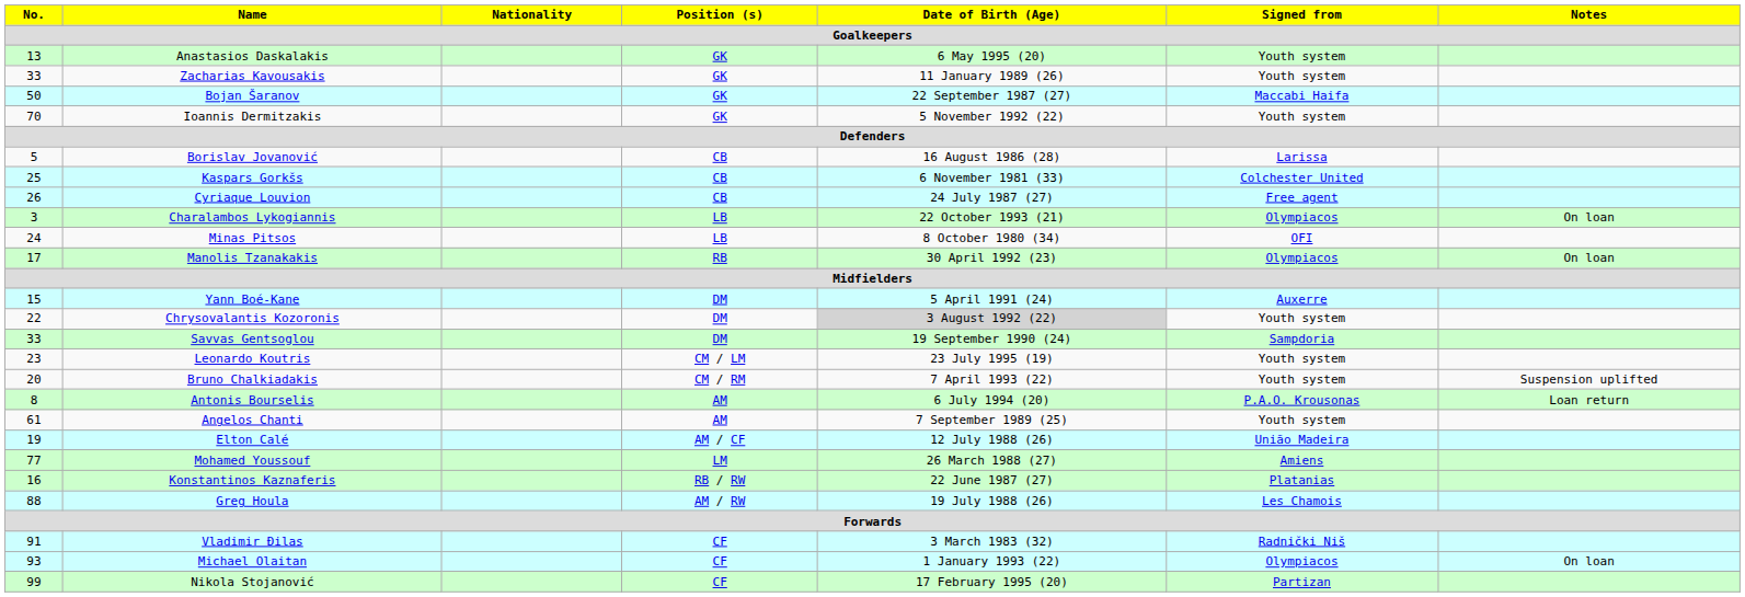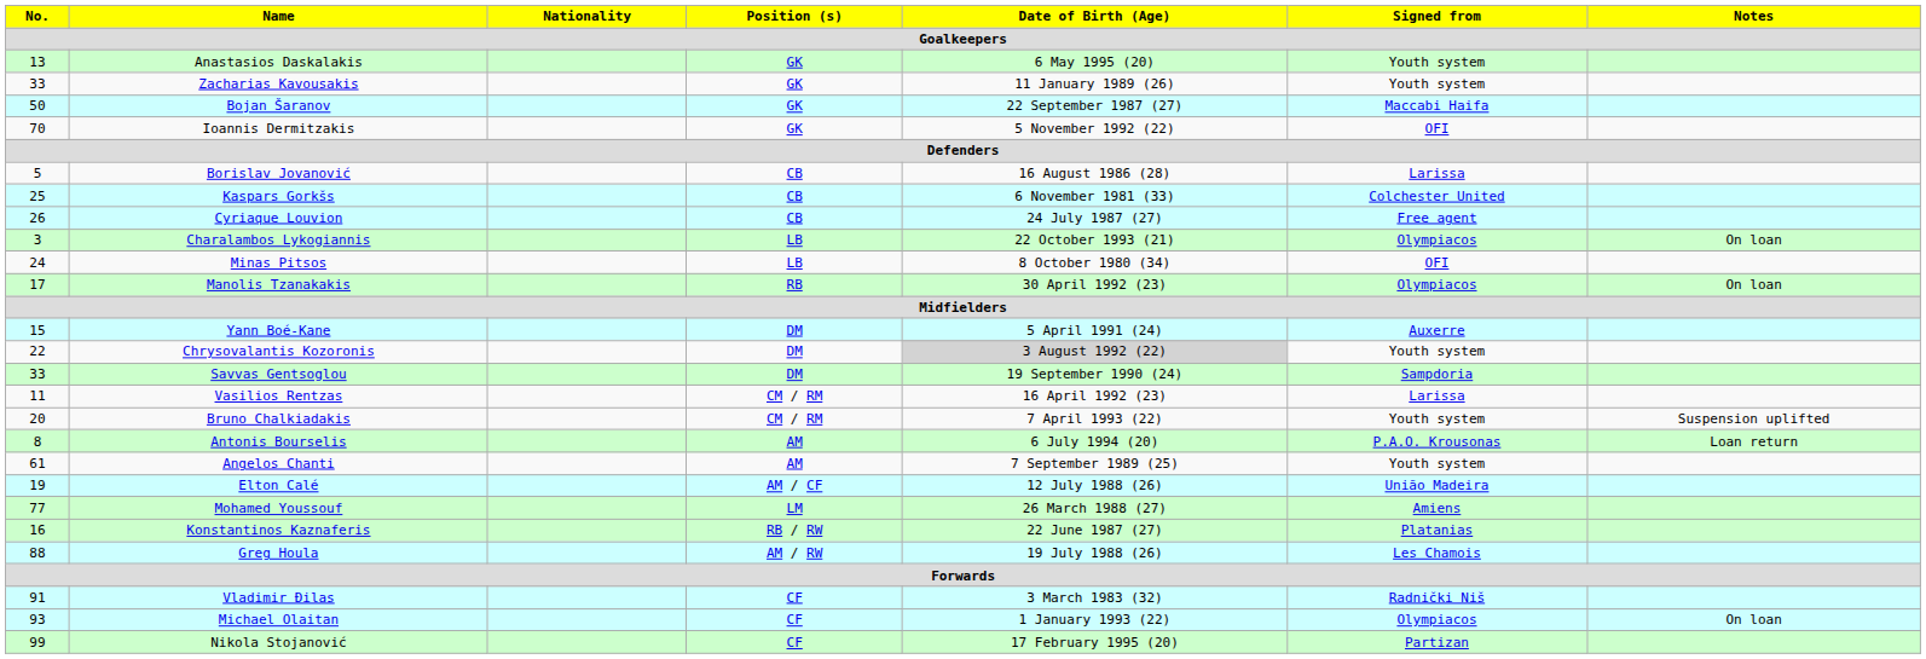Ioannis Dermitzakis | Signed from / Youth system: Youth system -> OFI
- row: 23 | Leonardo Koutris | CM / LM | 23 July 1995 (19) | Youth system
+ row: 11 | Vasilios Rentzas | CM / RM | 16 April 1992 (23) | Larissa
